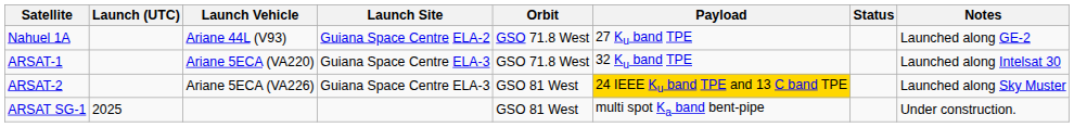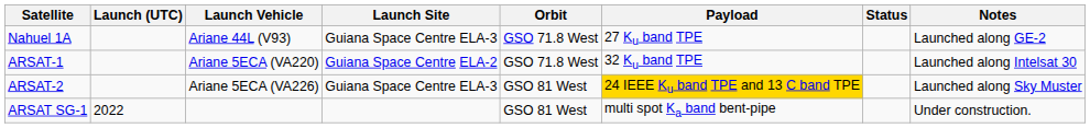Nahuel 1A | Launch Site: Guiana Space Centre ELA-2 -> Guiana Space Centre ELA-3
ARSAT-1 | Launch Site: Guiana Space Centre ELA-3 -> Guiana Space Centre ELA-2
ARSAT SG-1 | Launch (UTC): 2025 -> 2022
